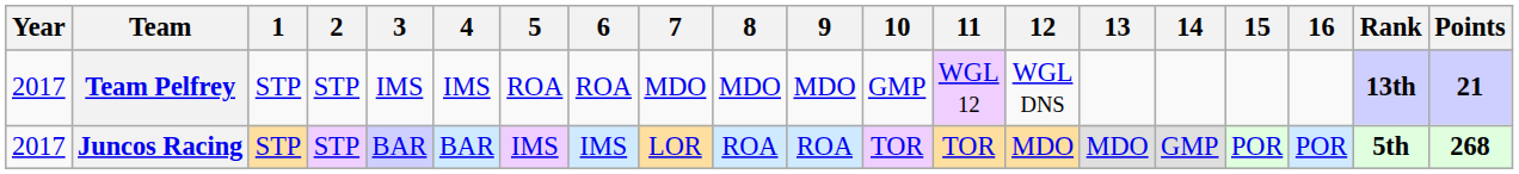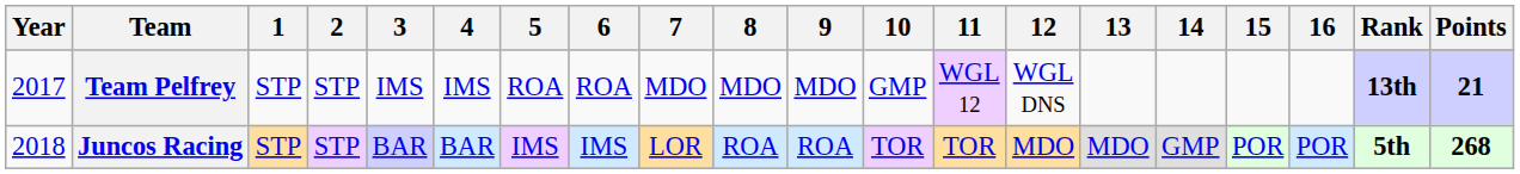Juncos Racing | Year: 2017 -> 2018
